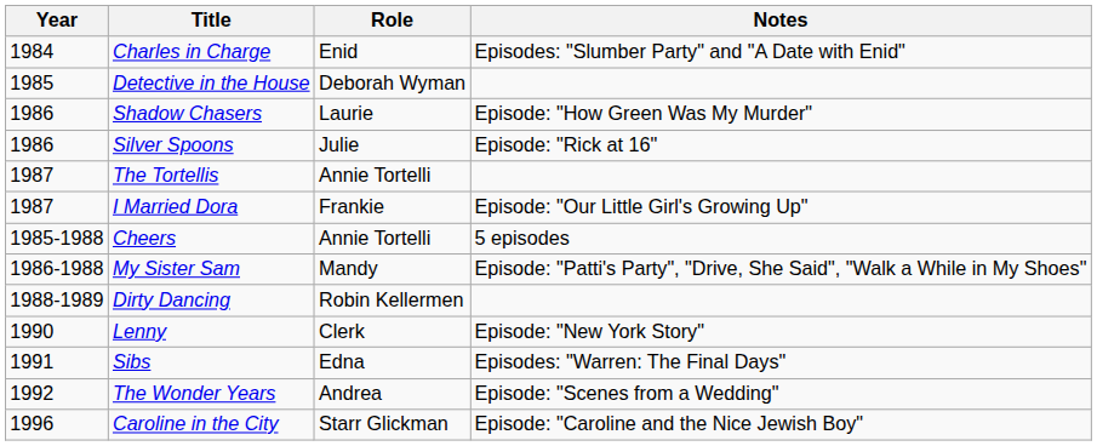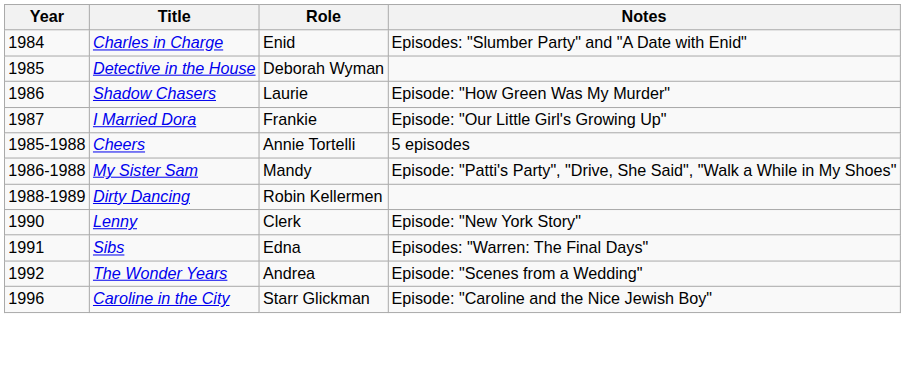- row: 1986 | Silver Spoons | Julie | Episode: "Rick at 16"
- row: 1987 | The Tortellis | Annie Tortelli
